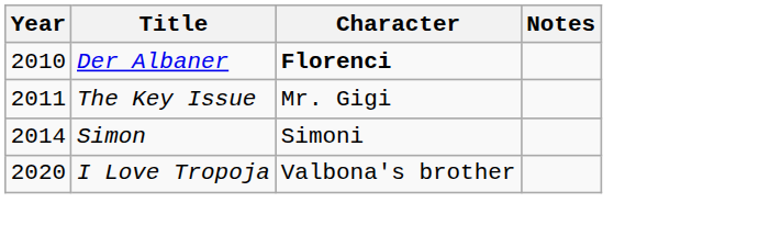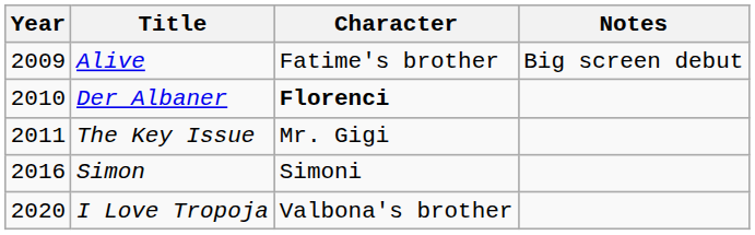+ row: 2009 | Alive | Fatime's brother | Big screen debut
Simon | Year: 2014 -> 2016
